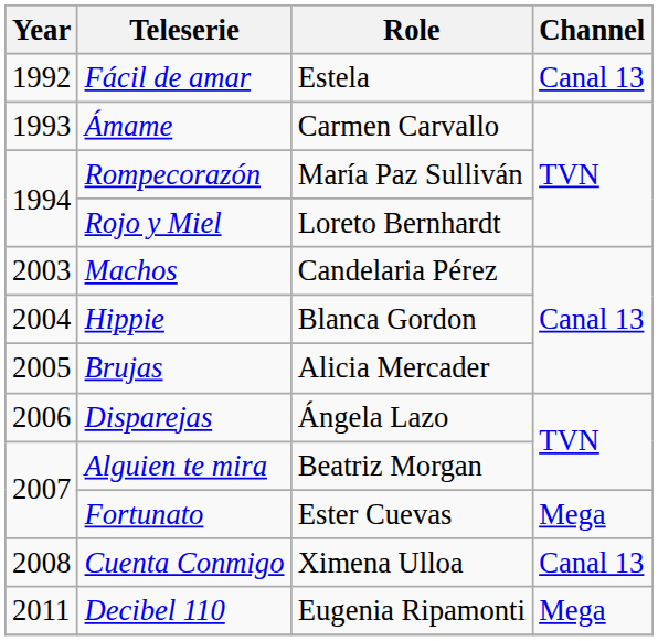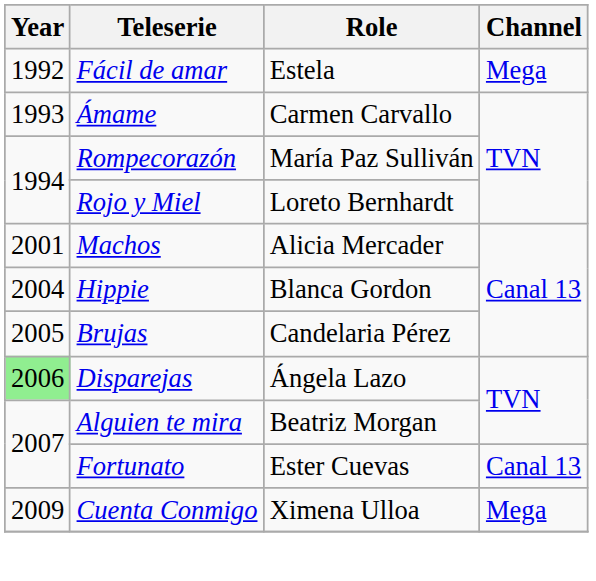Fácil de amar | Channel: Canal 13 -> Mega
Machos | Year: 2003 -> 2001
Machos | Role: Candelaria Pérez -> Alicia Mercader
Brujas | Role: Alicia Mercader -> Candelaria Pérez
Disparejas | Year: no background -> lightgreen background
Fortunato | Channel: Mega -> Canal 13
Cuenta Conmigo | Year: 2008 -> 2009
Cuenta Conmigo | Channel: Canal 13 -> Mega
- row: 2011 | Decibel 110 | Eugenia Ripamonti | Mega
